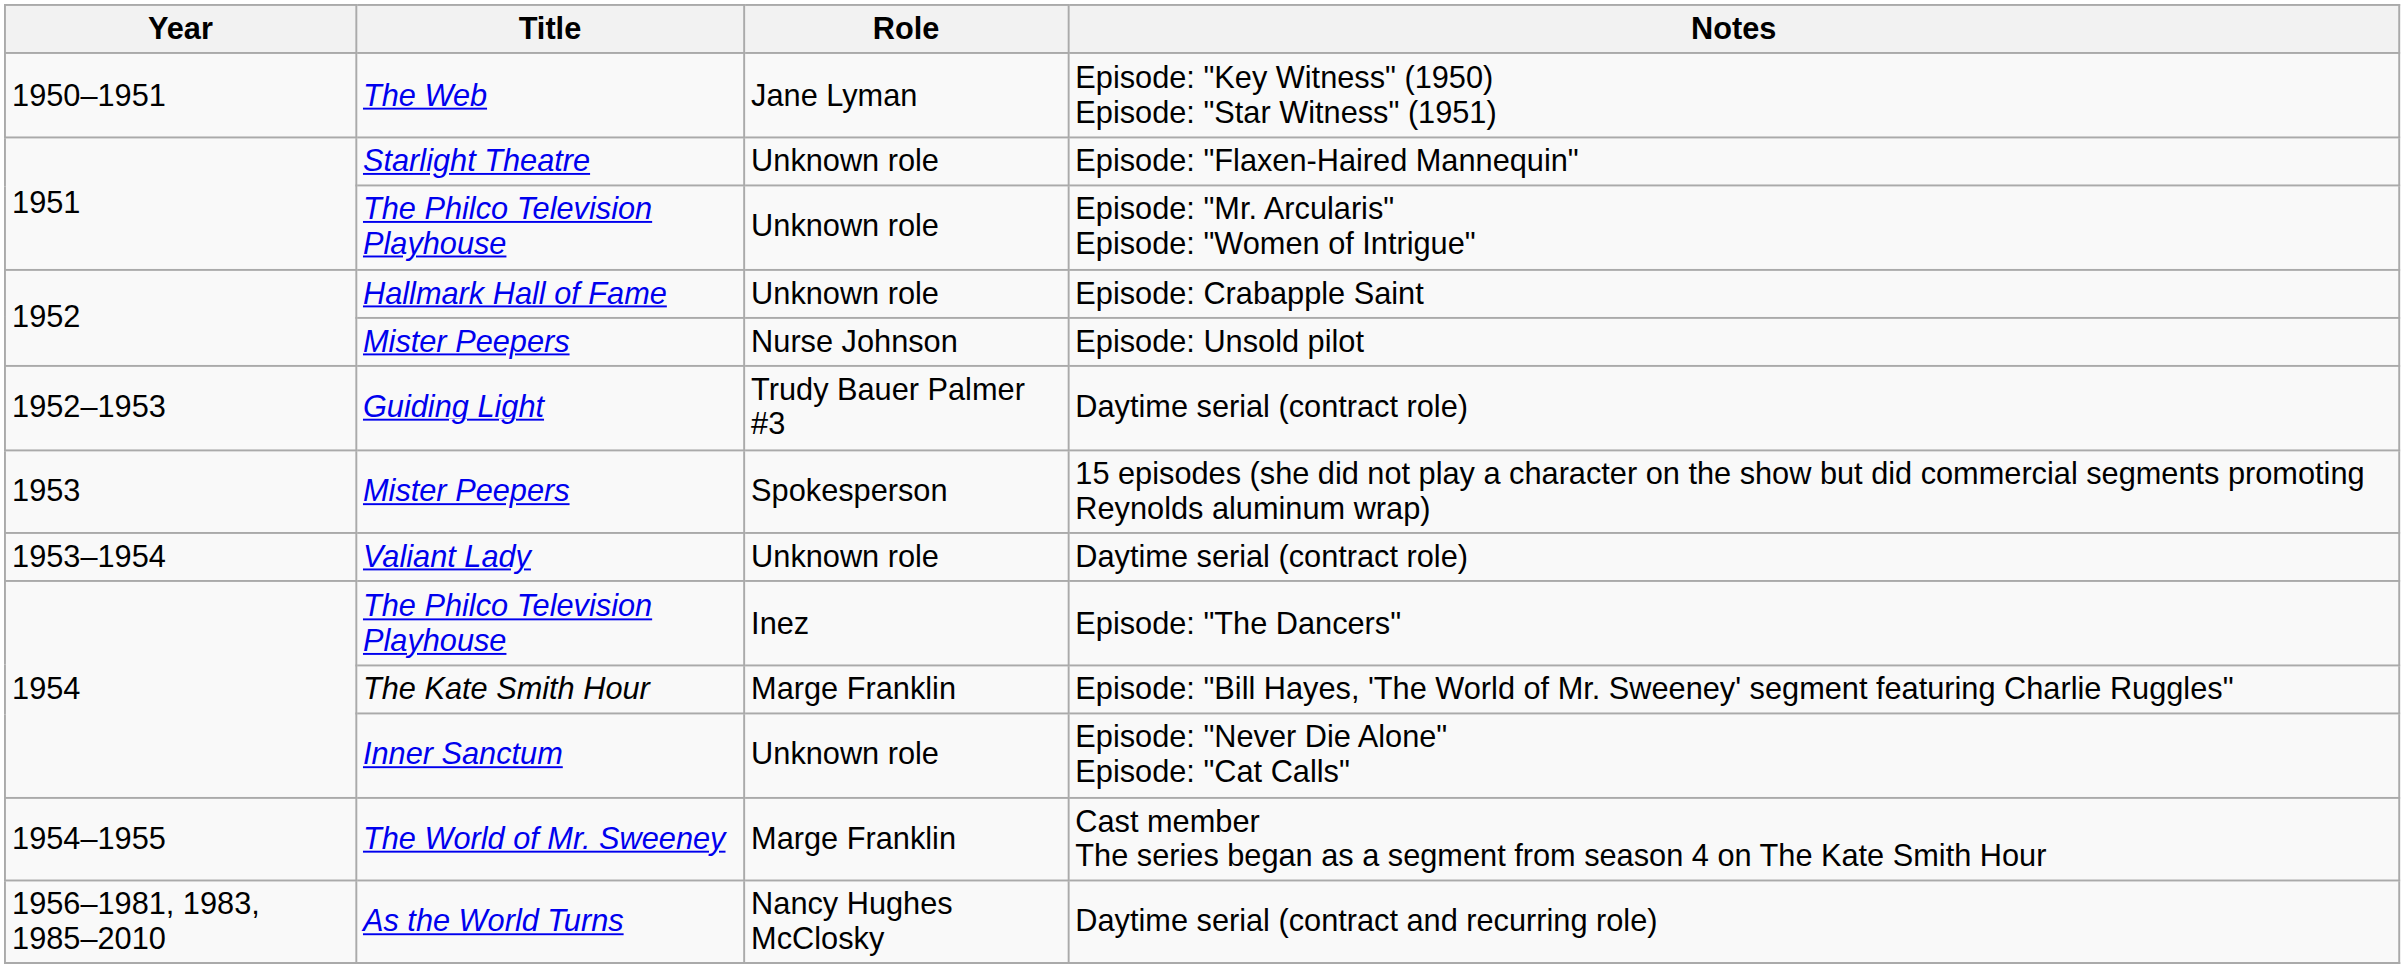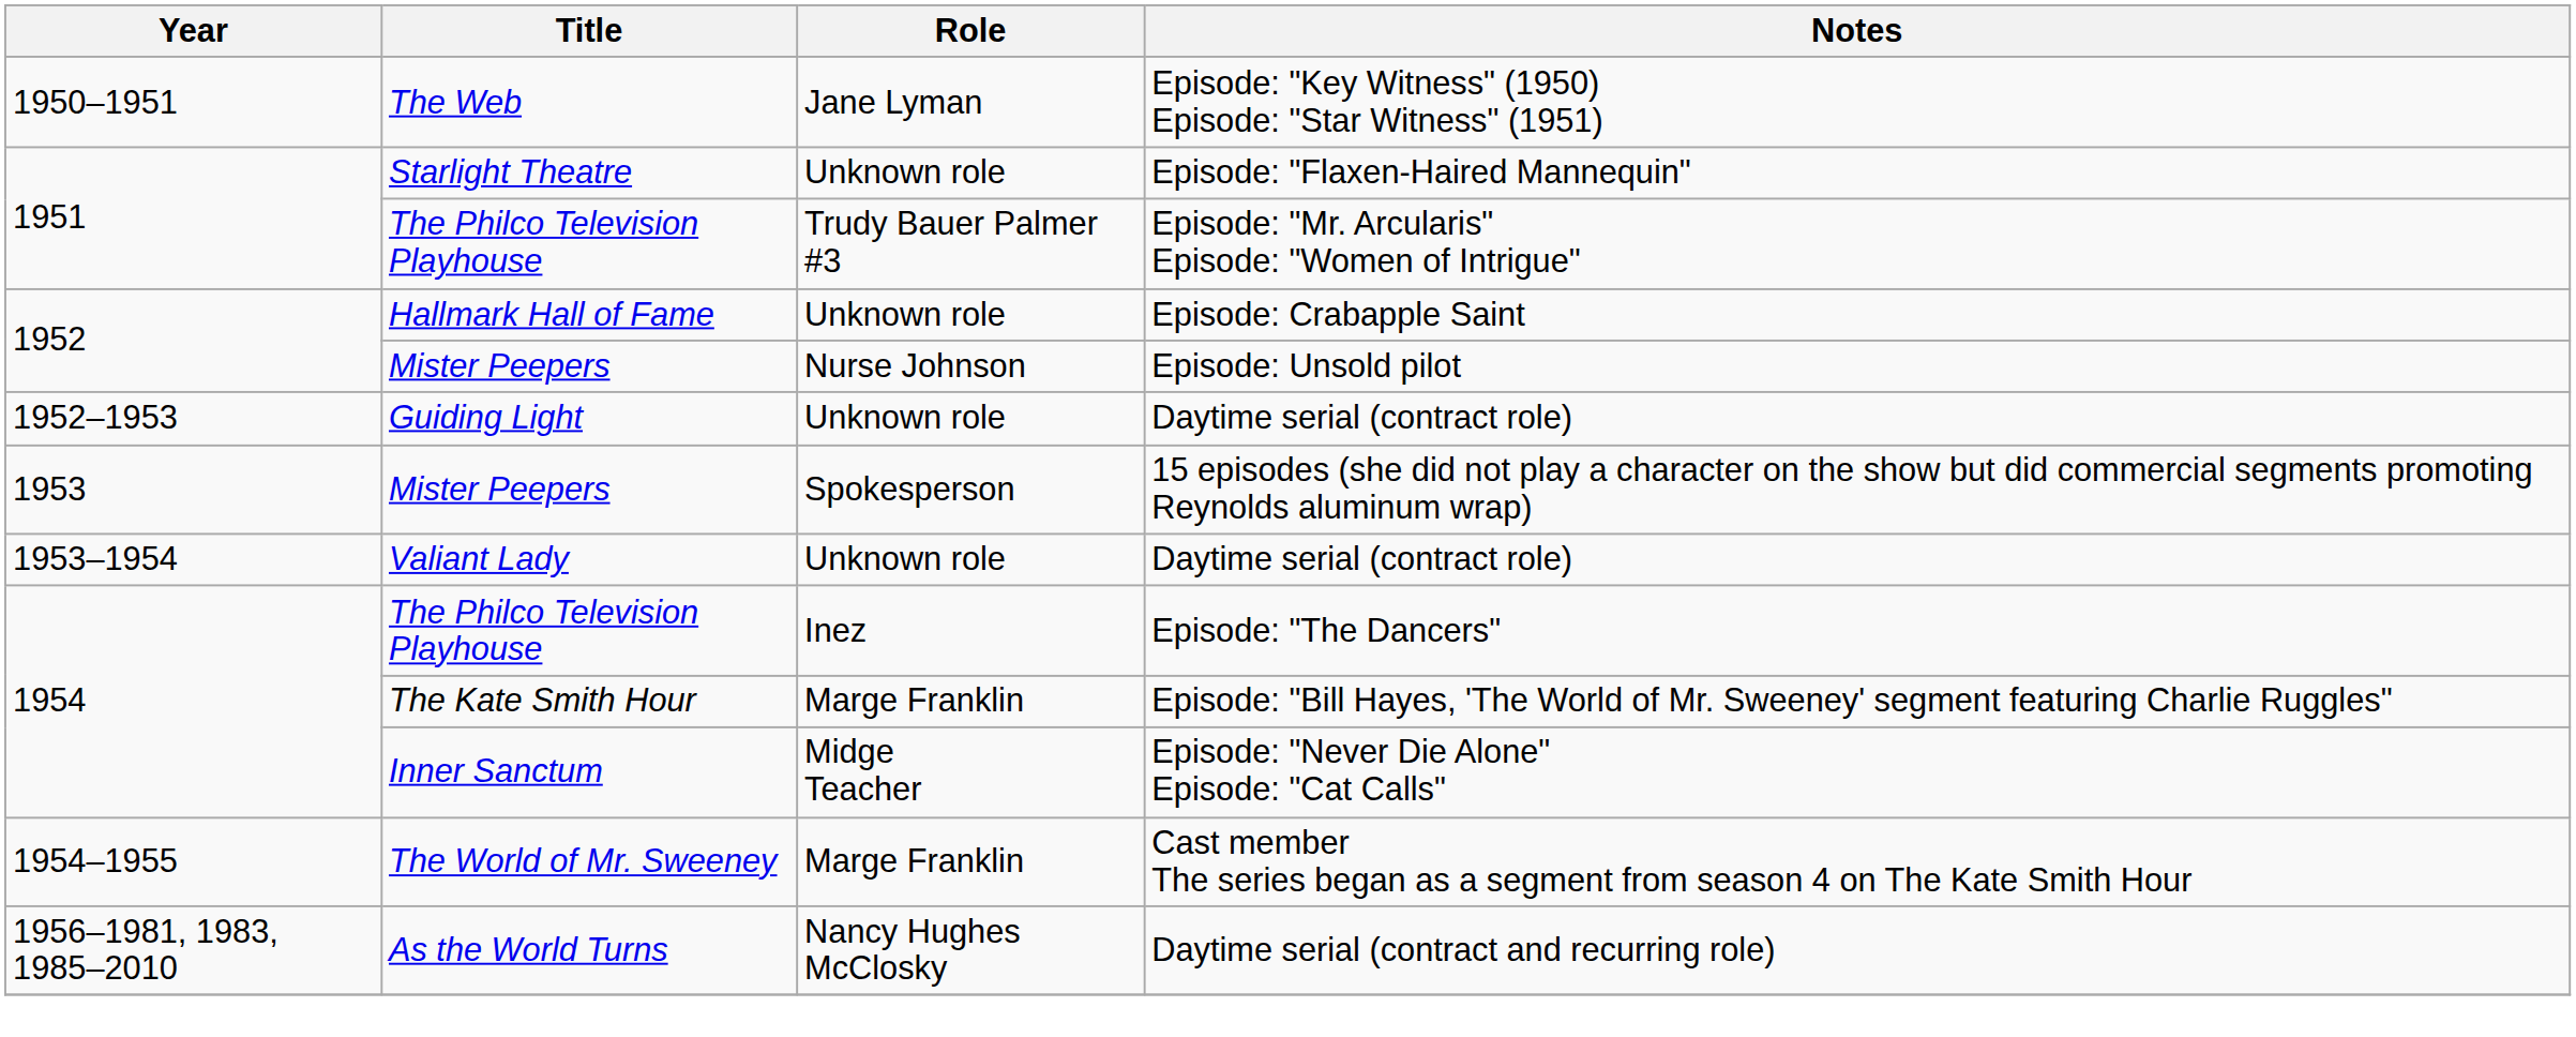Episode: "Mr. Arcularis" Episode: "Women of Intrigue" | Role: Unknown role -> Trudy Bauer Palmer #3
Guiding Light / Daytime serial (contract role) | Role: Trudy Bauer Palmer #3 -> Unknown role
Episode: "Never Die Alone" Episode: "Cat Calls" | Role: Unknown role -> Midge Teacher
